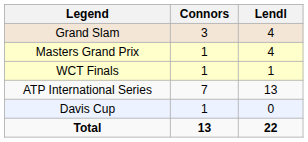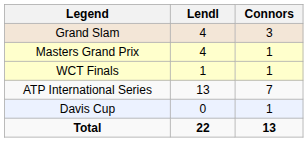columns swapped: Connors <-> Lendl
